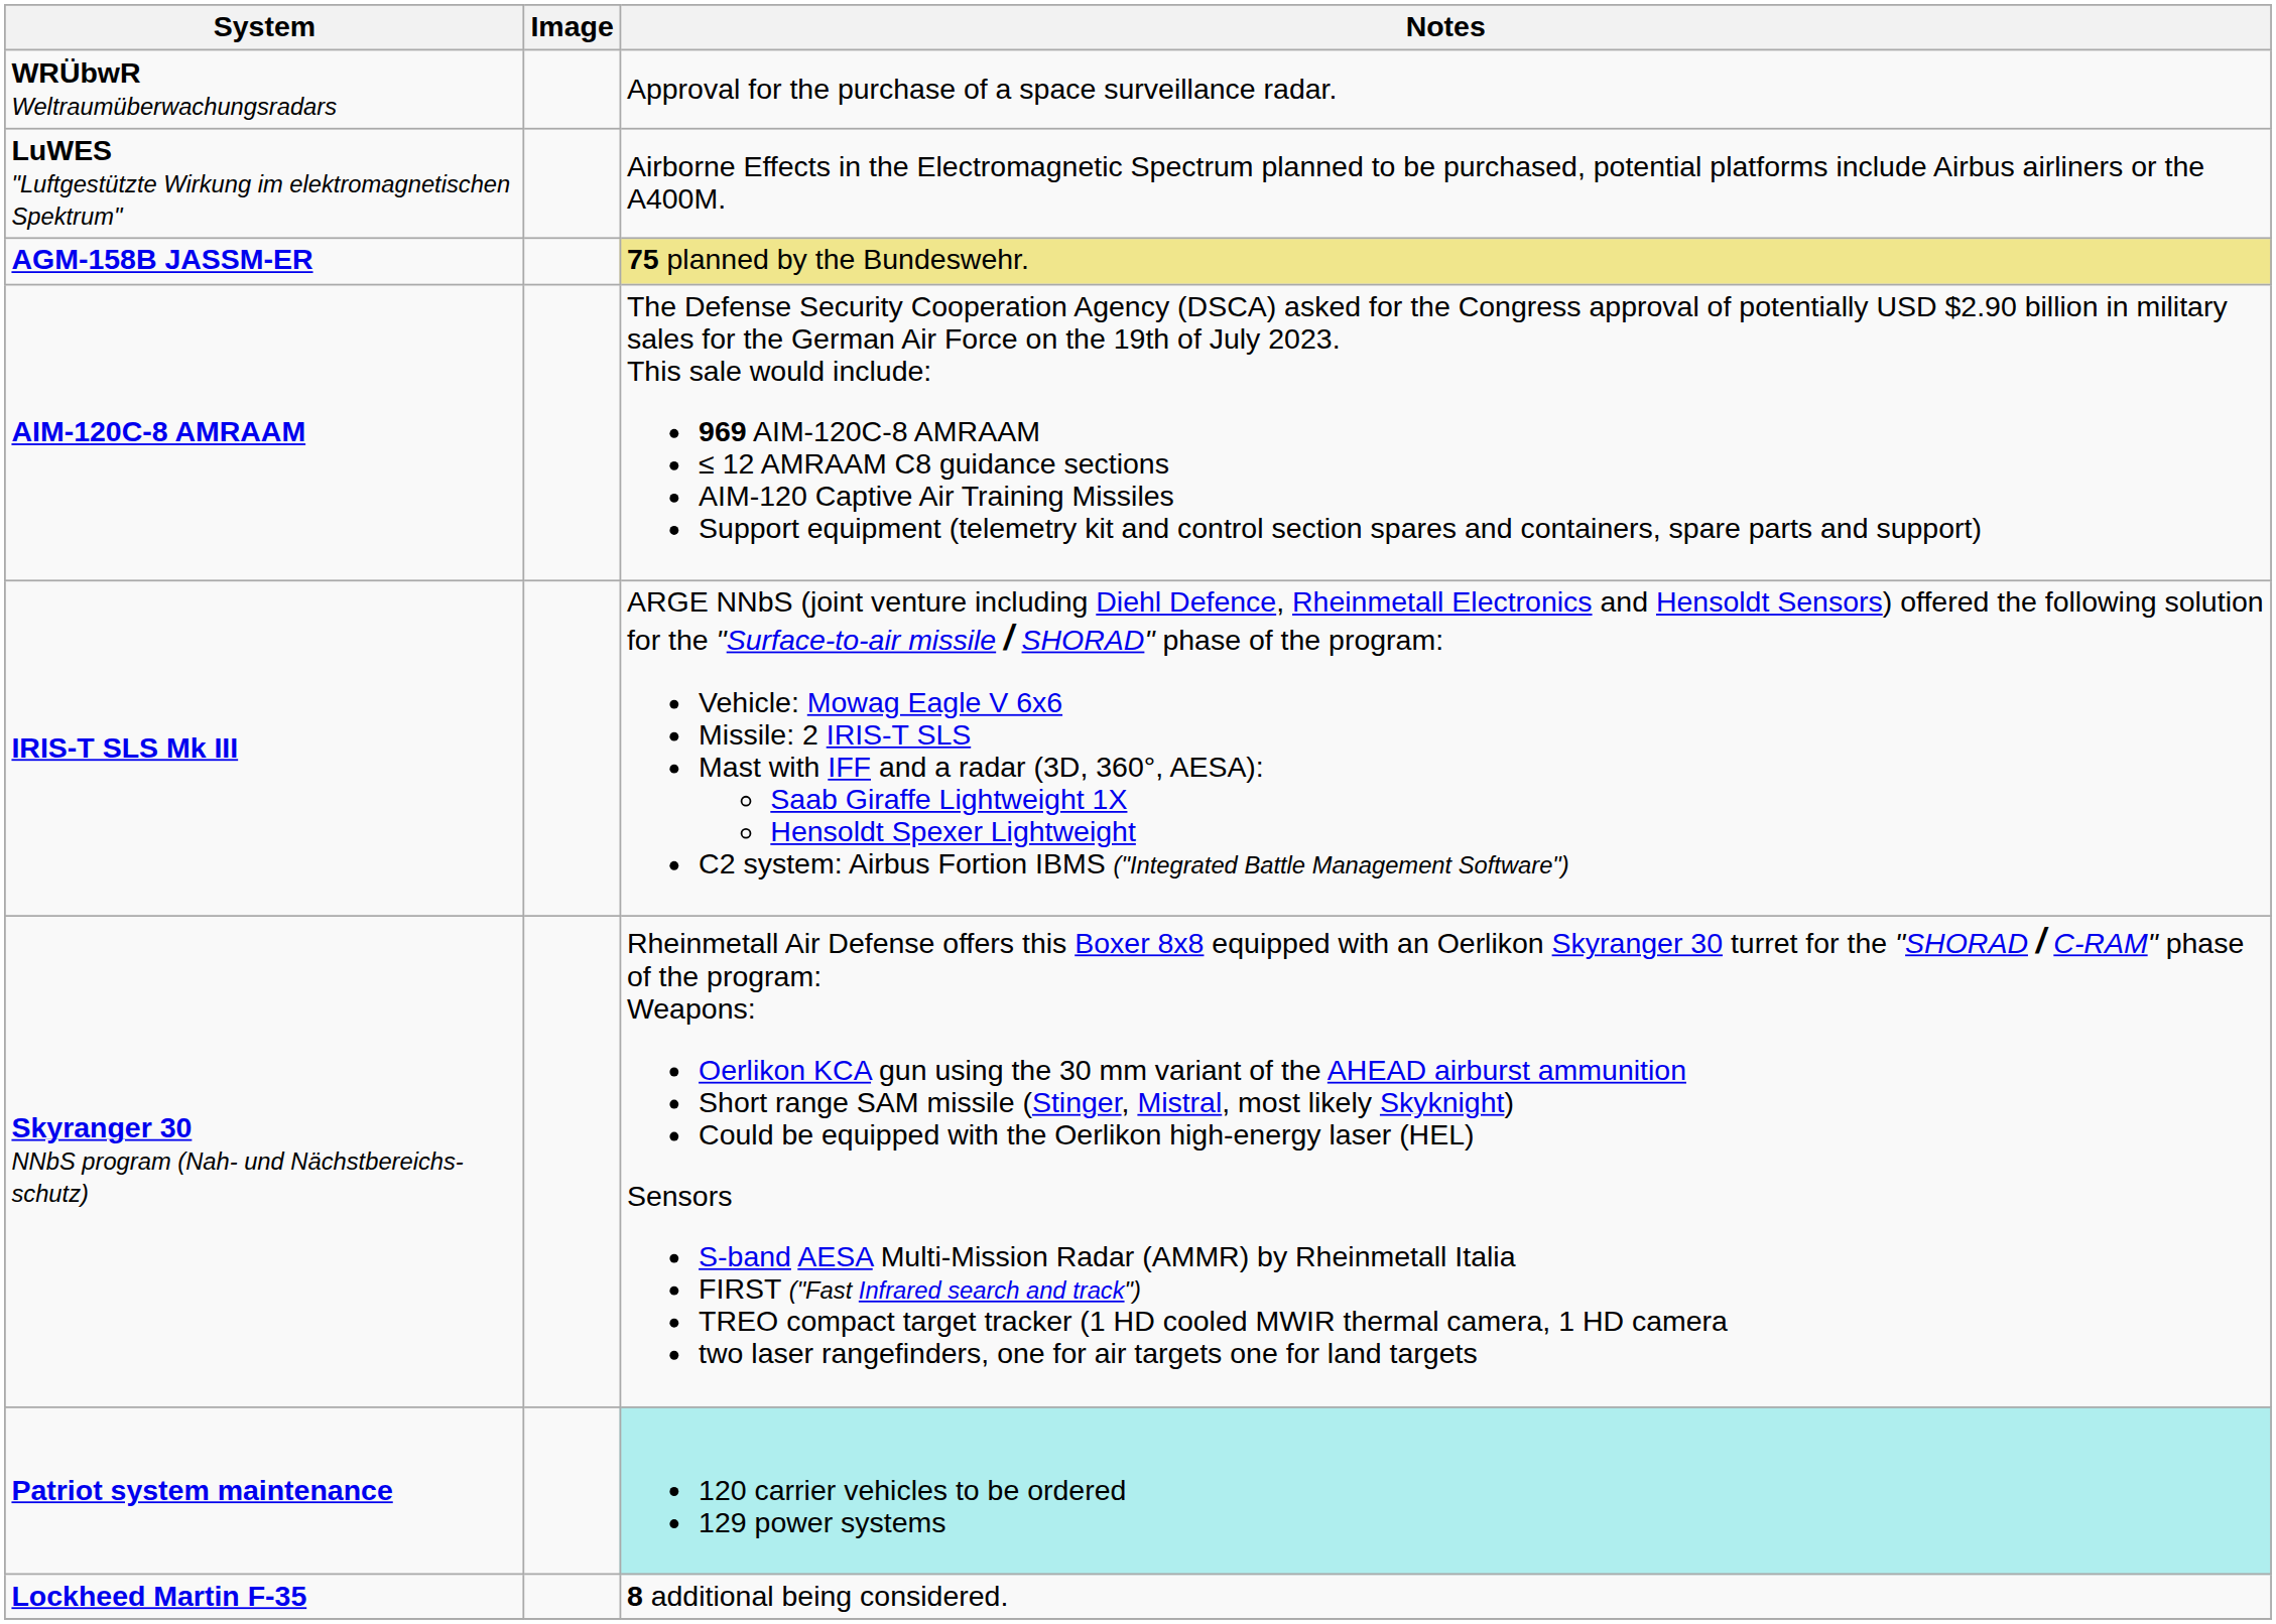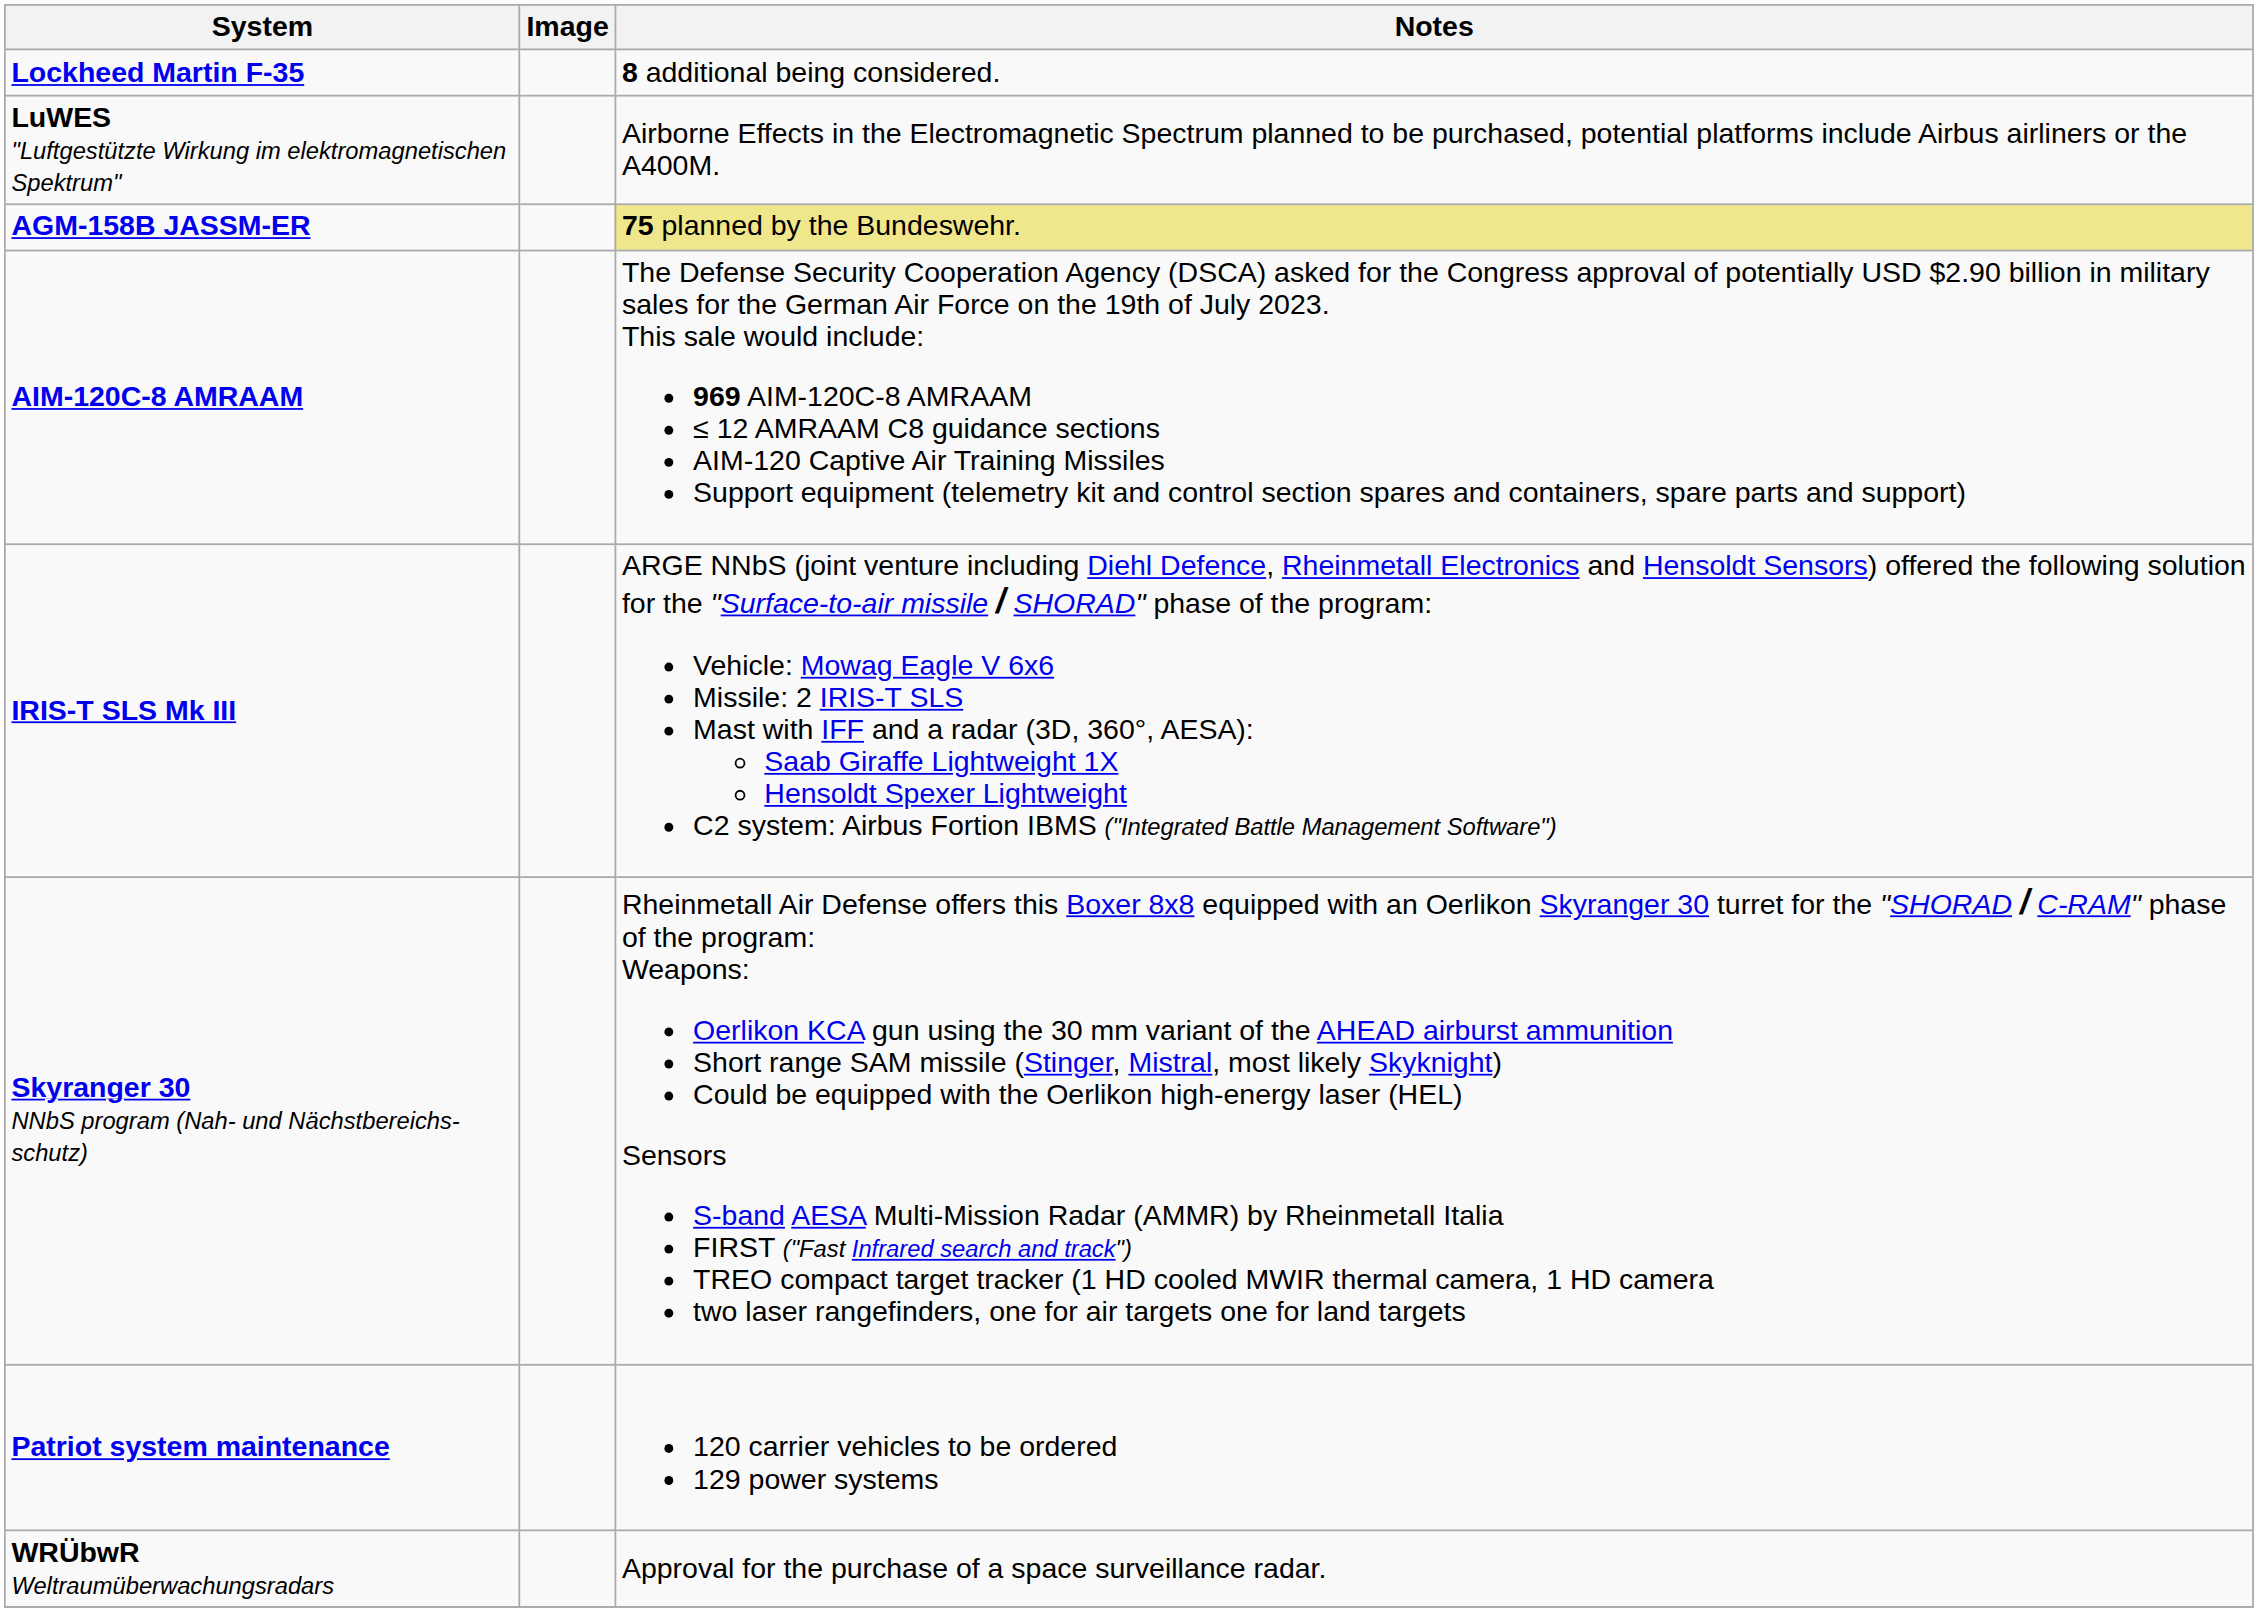rows swapped: Lockheed Martin F-35 <-> WRÜbwR Weltraumüberwachungsradars
Patriot system maintenance | Notes: paleturquoise background -> no background
